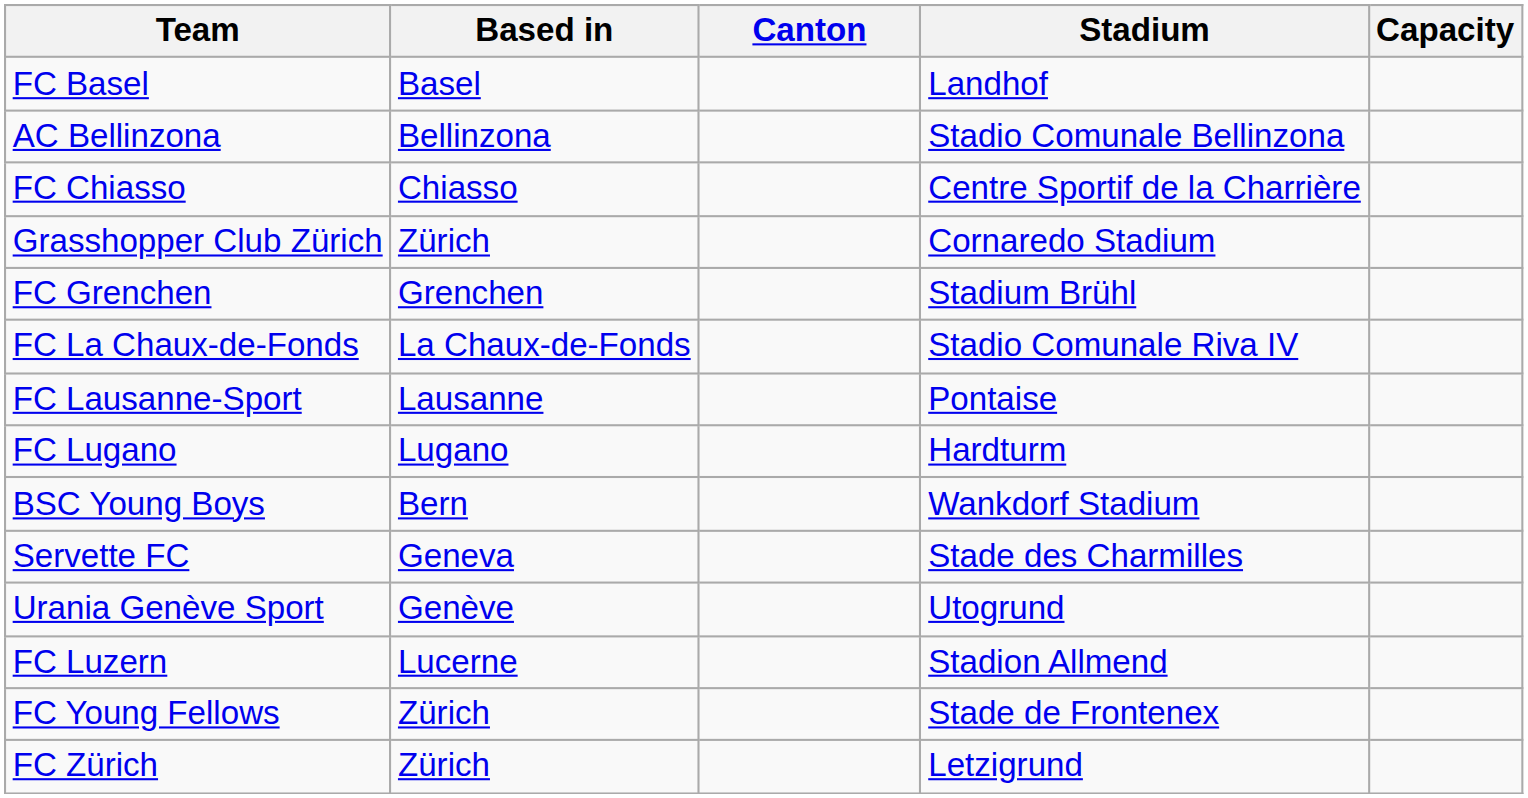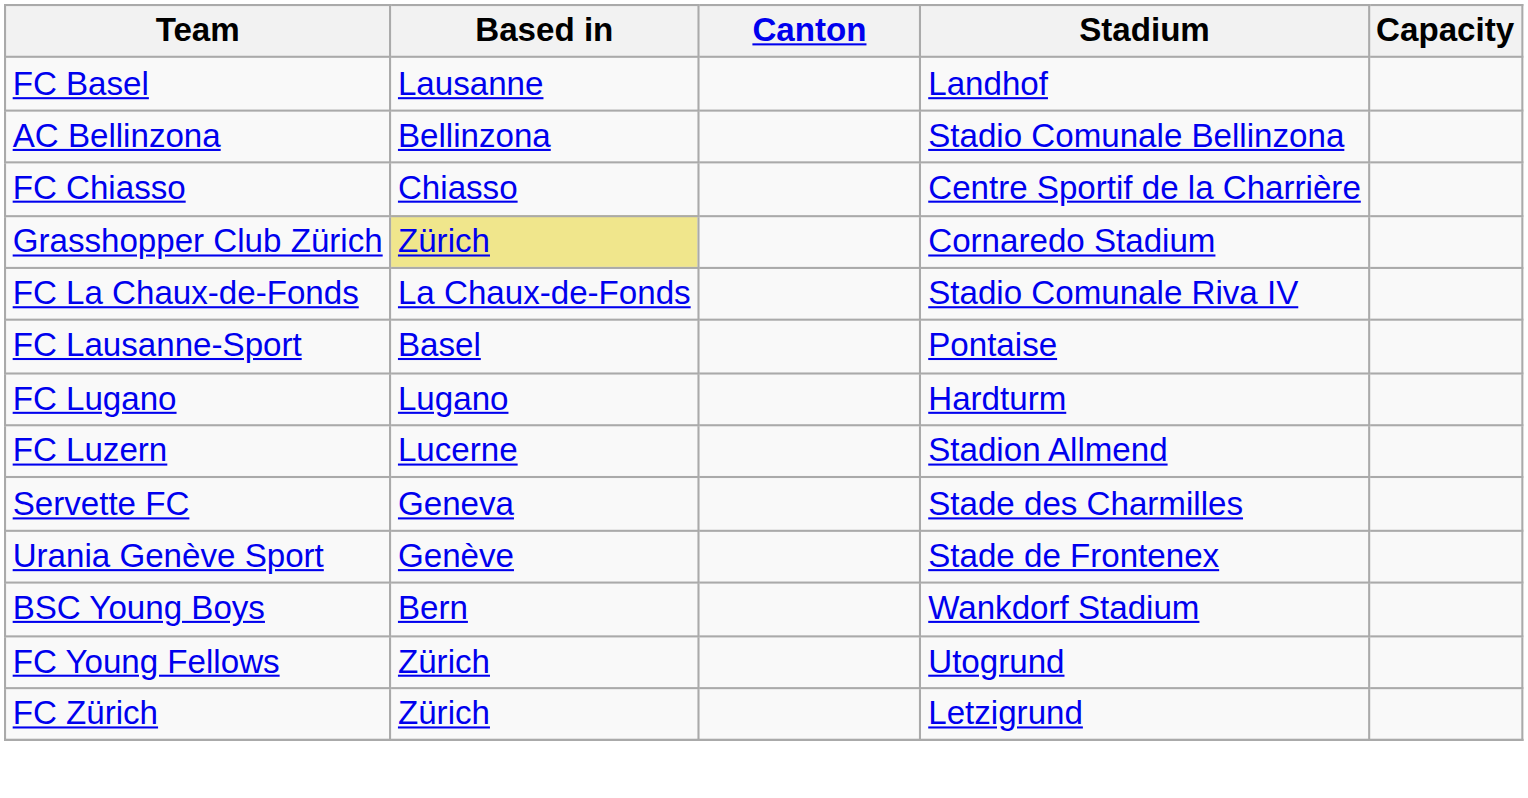FC Basel | Based in: Basel -> Lausanne
Grasshopper Club Zürich | Based in: no background -> khaki background
- row: FC Grenchen | Grenchen | Stadium Brühl
FC Lausanne-Sport | Based in: Lausanne -> Basel
rows swapped: FC Luzern <-> BSC Young Boys
Urania Genève Sport | Stadium: Utogrund -> Stade de Frontenex
FC Young Fellows | Stadium: Stade de Frontenex -> Utogrund
